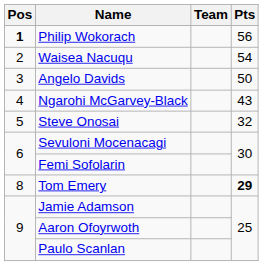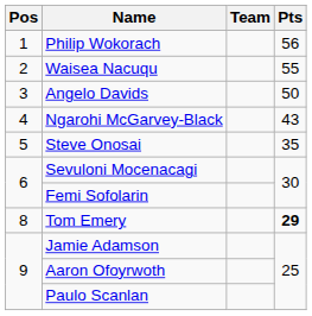Philip Wokorach | Pos: bold -> normal
Waisea Nacuqu | Pts: 54 -> 55
Steve Onosai | Pts: 32 -> 35
